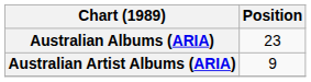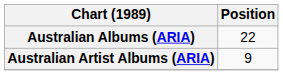Australian Albums (ARIA) | Position: 23 -> 22
